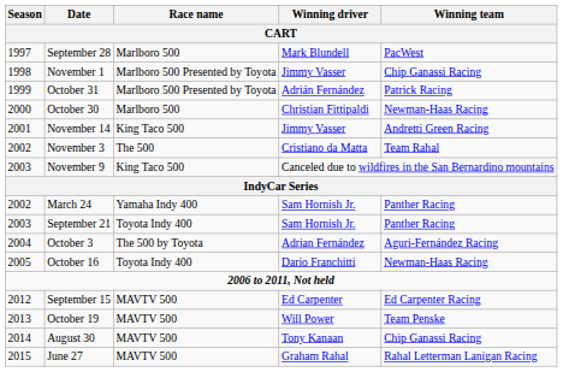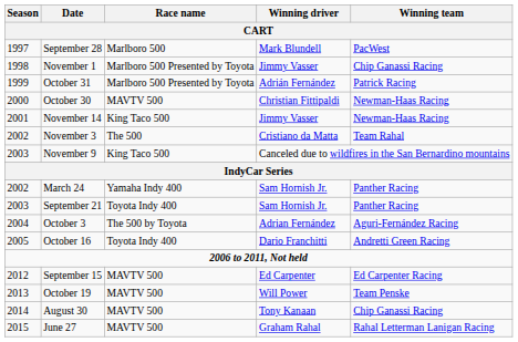October 30 | Race name: Marlboro 500 -> MAVTV 500
November 14 | Winning team: Andretti Green Racing -> Newman-Haas Racing
October 16 | Winning team: Newman-Haas Racing -> Andretti Green Racing
